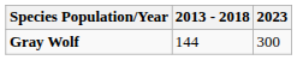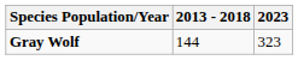Gray Wolf | 2023: 300 -> 323
